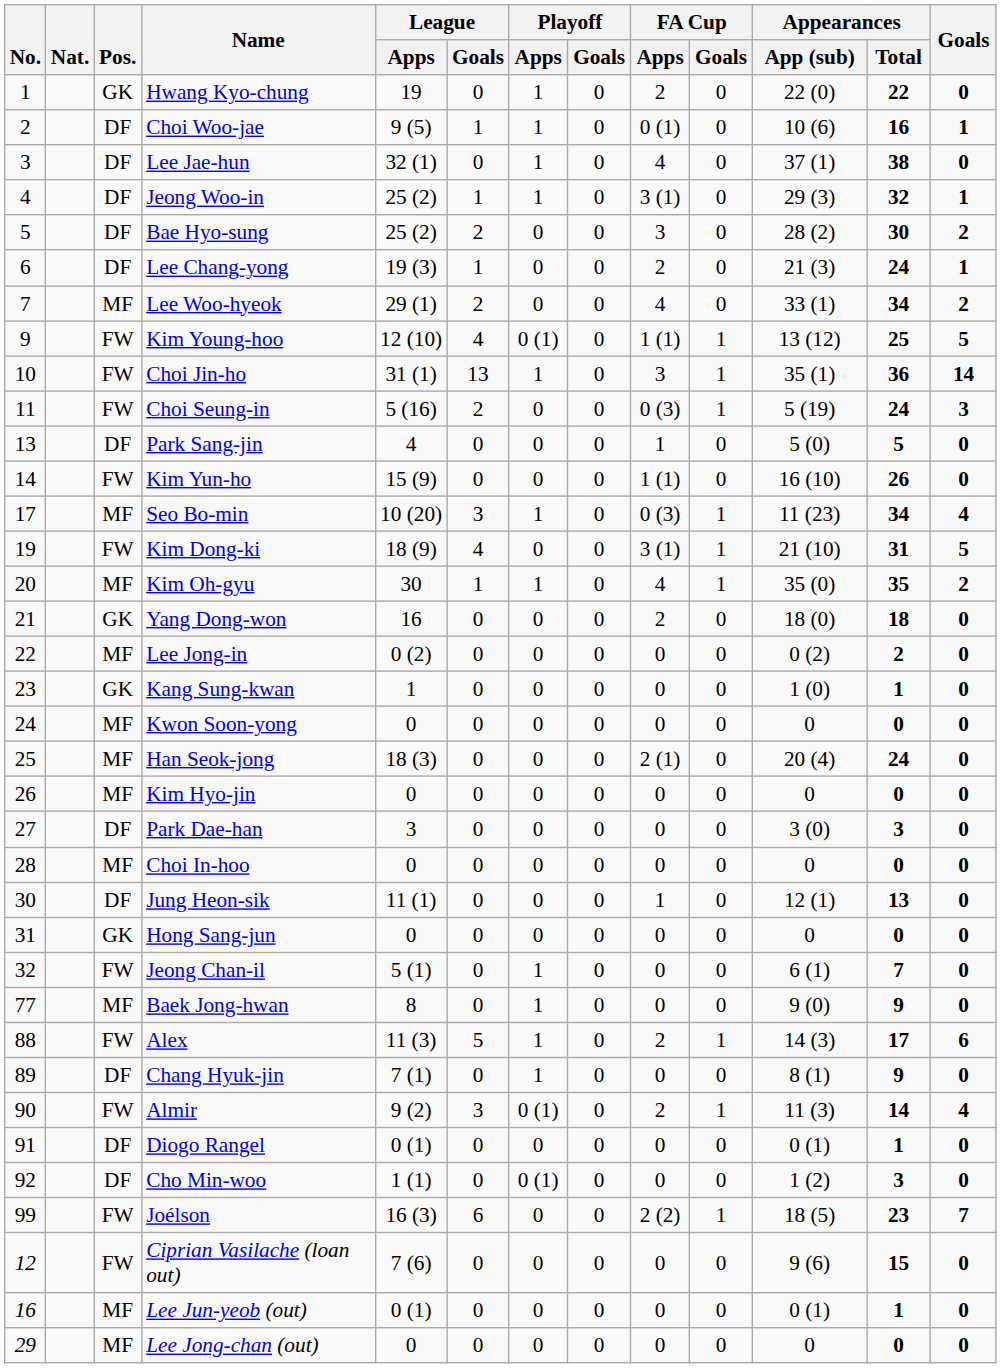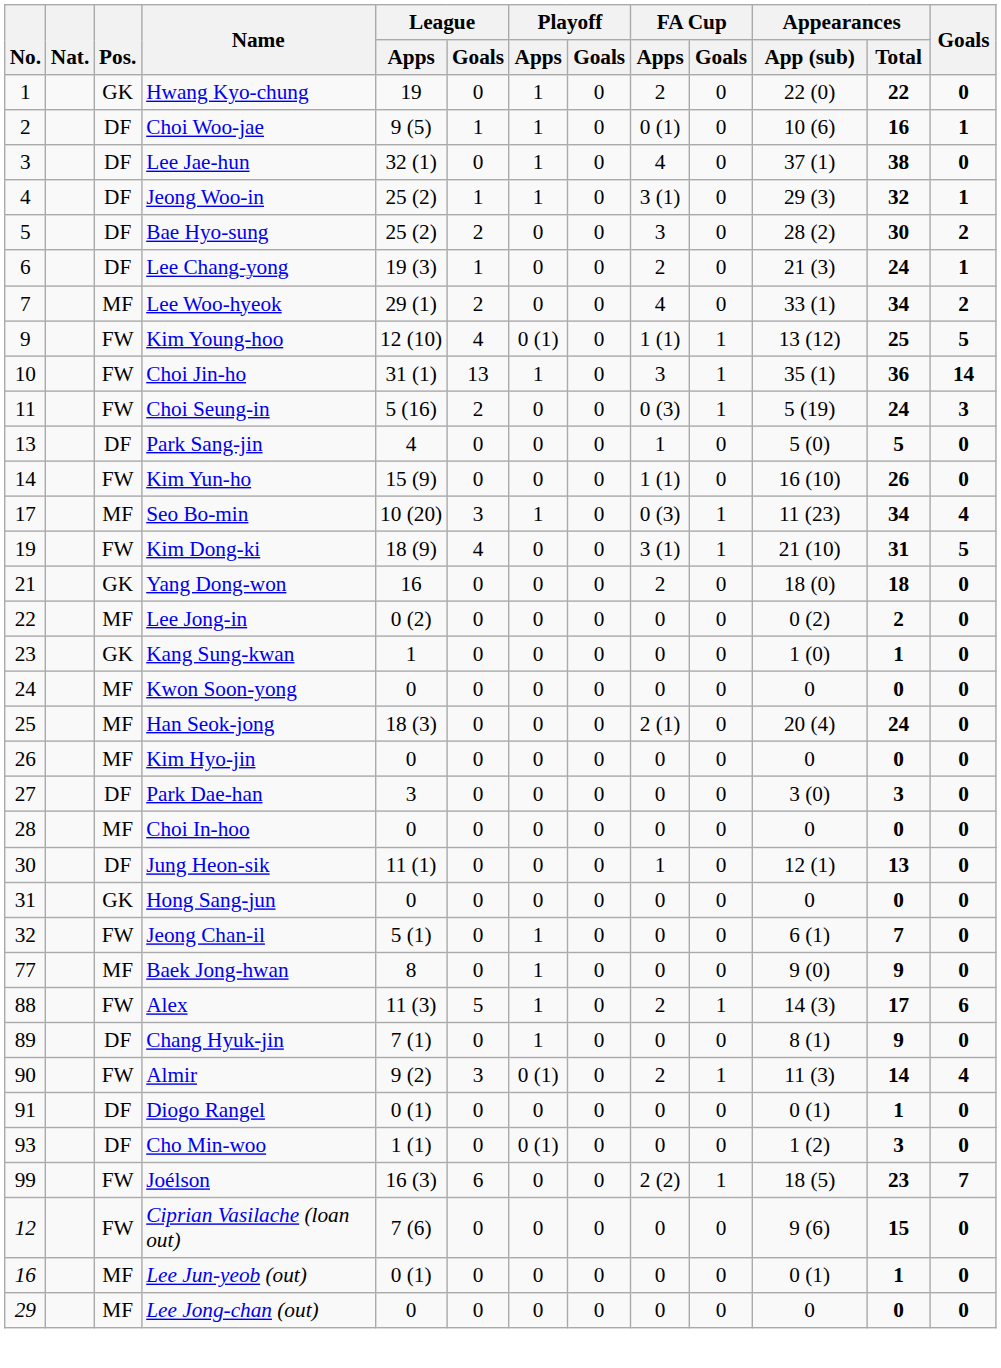- row: 20 | MF | Kim Oh-gyu | 30 | 1 | 1 | 0 | 4 | 1 | 35 (0) | 35 | 2
Cho Min-woo | No.: 92 -> 93
